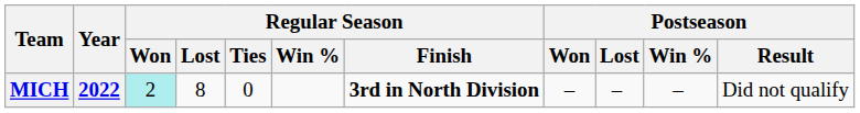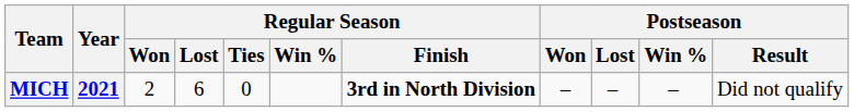MICH | Year: 2022 -> 2021
MICH | Regular Season / Won: paleturquoise background -> no background
MICH | Regular Season / Lost: 8 -> 6
